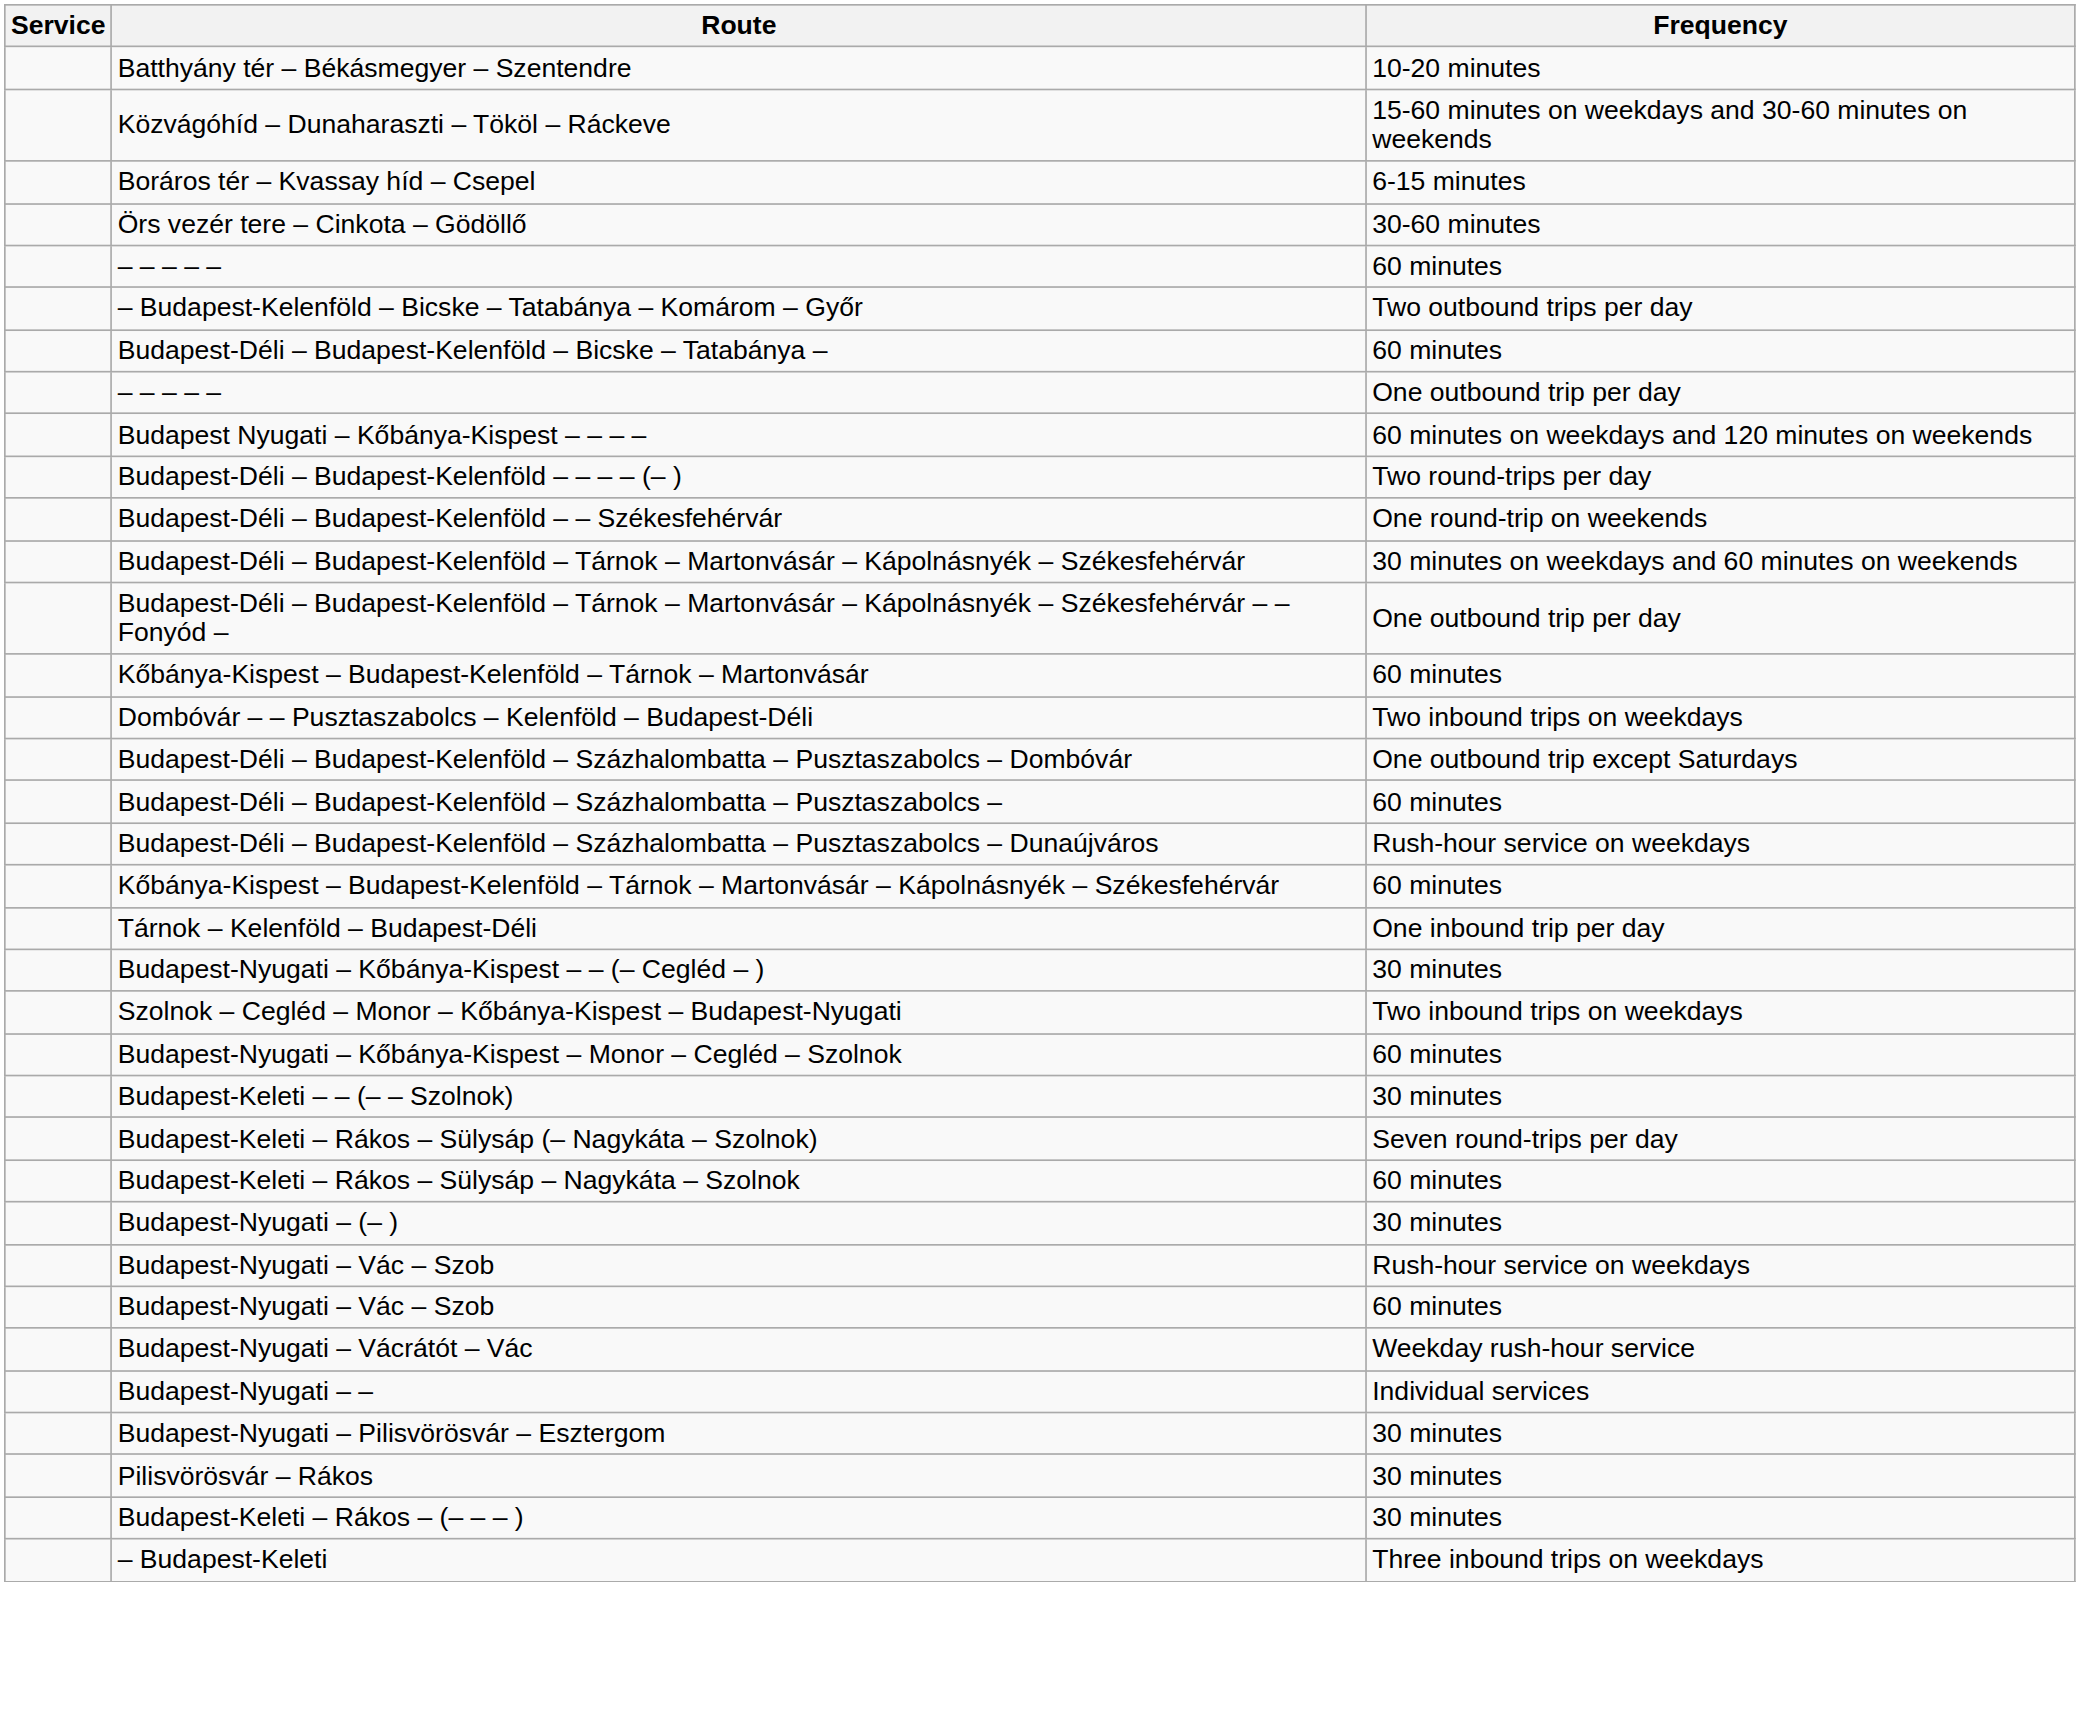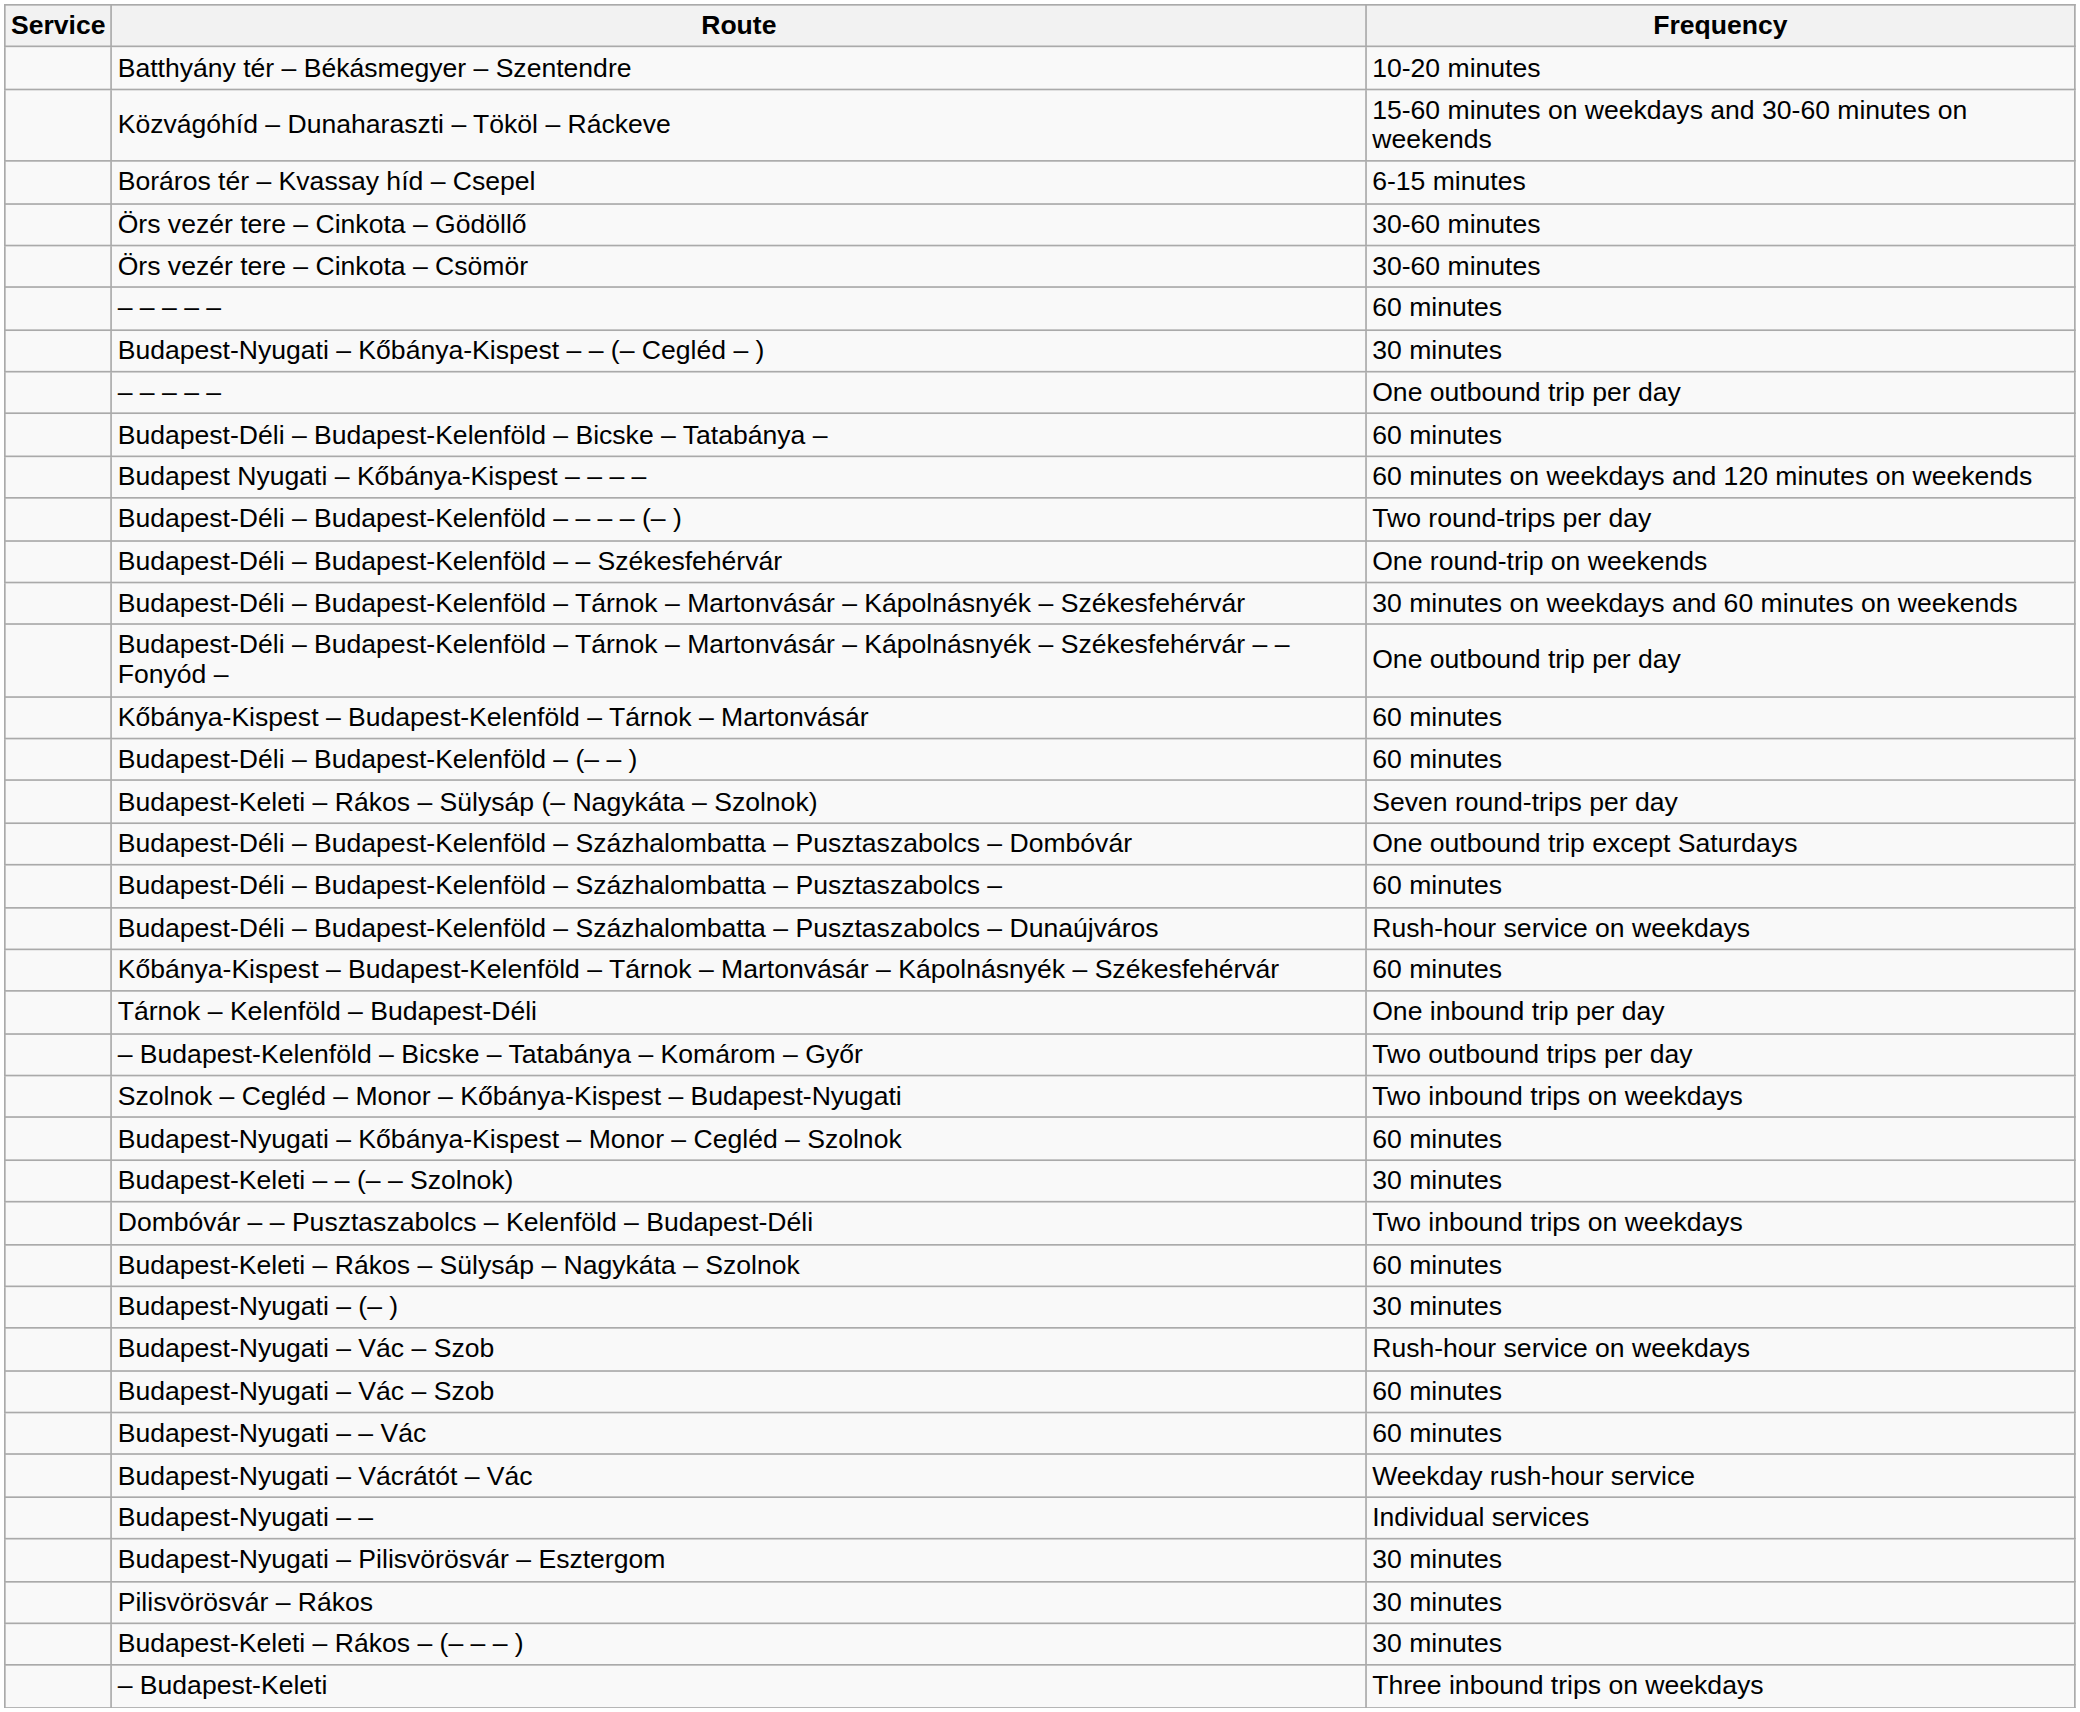+ row: Örs vezér tere – Cinkota – Csömör | 30-60 minutes
rows swapped: – Budapest-Kelenföld – Bicske – Tatabánya – Komárom – Győr <-> Budapest-Nyugati – Kőbánya-Kispest – – (– Cegléd – )
rows swapped: Budapest-Déli – Budapest-Kelenföld – Bicske – Tatabánya – <-> – – – – – / One outbound trip per day
+ row: Budapest-Déli – Budapest-Kelenföld – (– – ) | 60 minutes
rows swapped: Dombóvár – – Pusztaszabolcs – Kelenföld – Budapest-Déli <-> Budapest-Keleti – Rákos – Sülysáp (– Nagykáta – Szolnok)
+ row: Budapest-Nyugati – – Vác | 60 minutes
